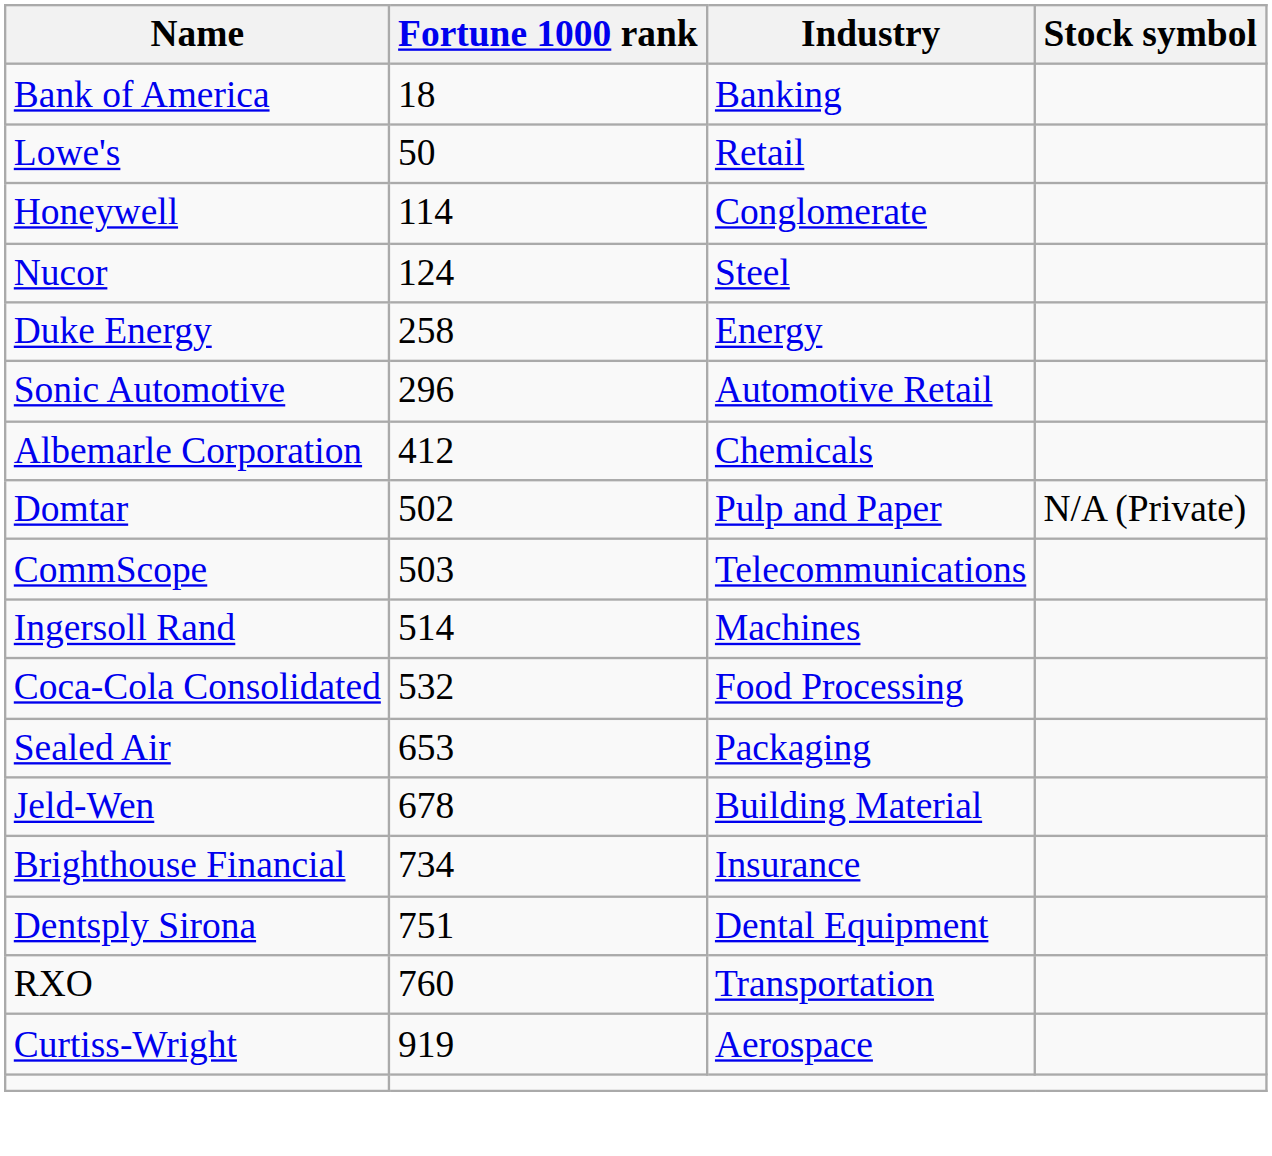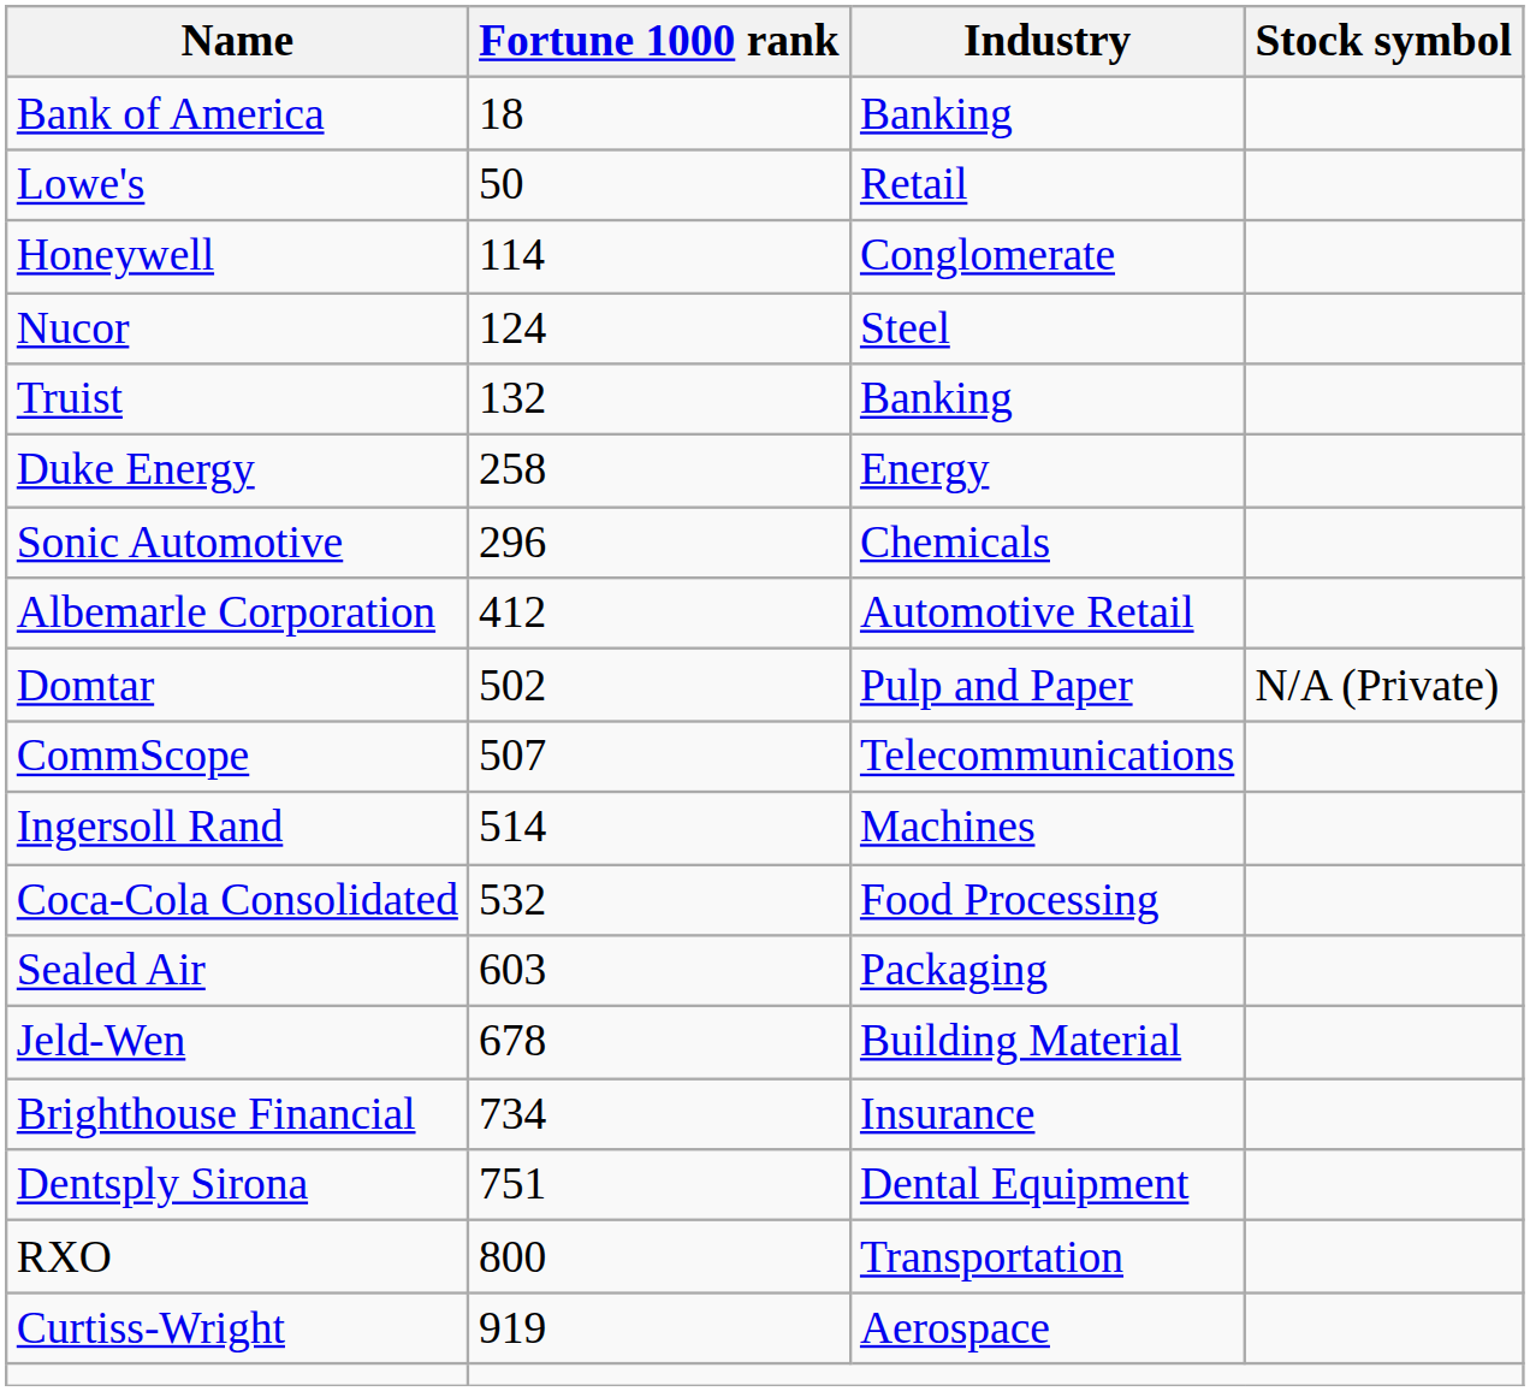+ row: Truist | 132 | Banking
Sonic Automotive | Industry: Automotive Retail -> Chemicals
Albemarle Corporation | Industry: Chemicals -> Automotive Retail
CommScope | Fortune 1000 rank: 503 -> 507
Sealed Air | Fortune 1000 rank: 653 -> 603
RXO | Fortune 1000 rank: 760 -> 800
